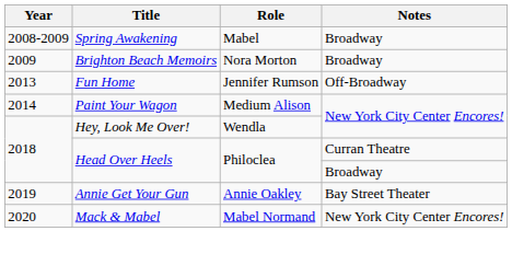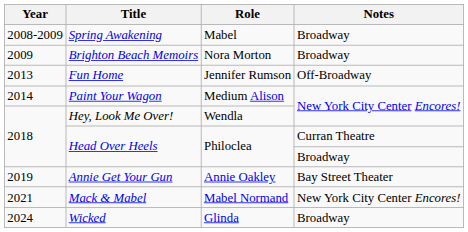Mack & Mabel | Year: 2020 -> 2021
+ row: 2024 | Wicked | Glinda | Broadway
